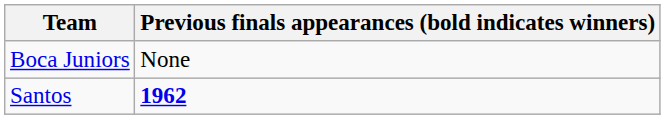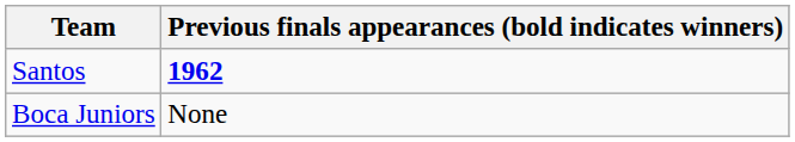rows swapped: Santos <-> Boca Juniors
